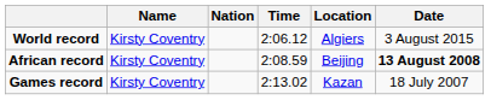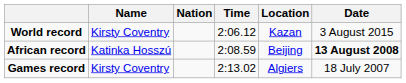World record | Location: Algiers -> Kazan
African record | Name: Kirsty Coventry -> Katinka Hosszú
Games record | Location: Kazan -> Algiers
